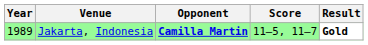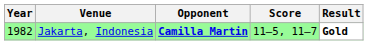Jakarta, Indonesia | Year: 1989 -> 1982
